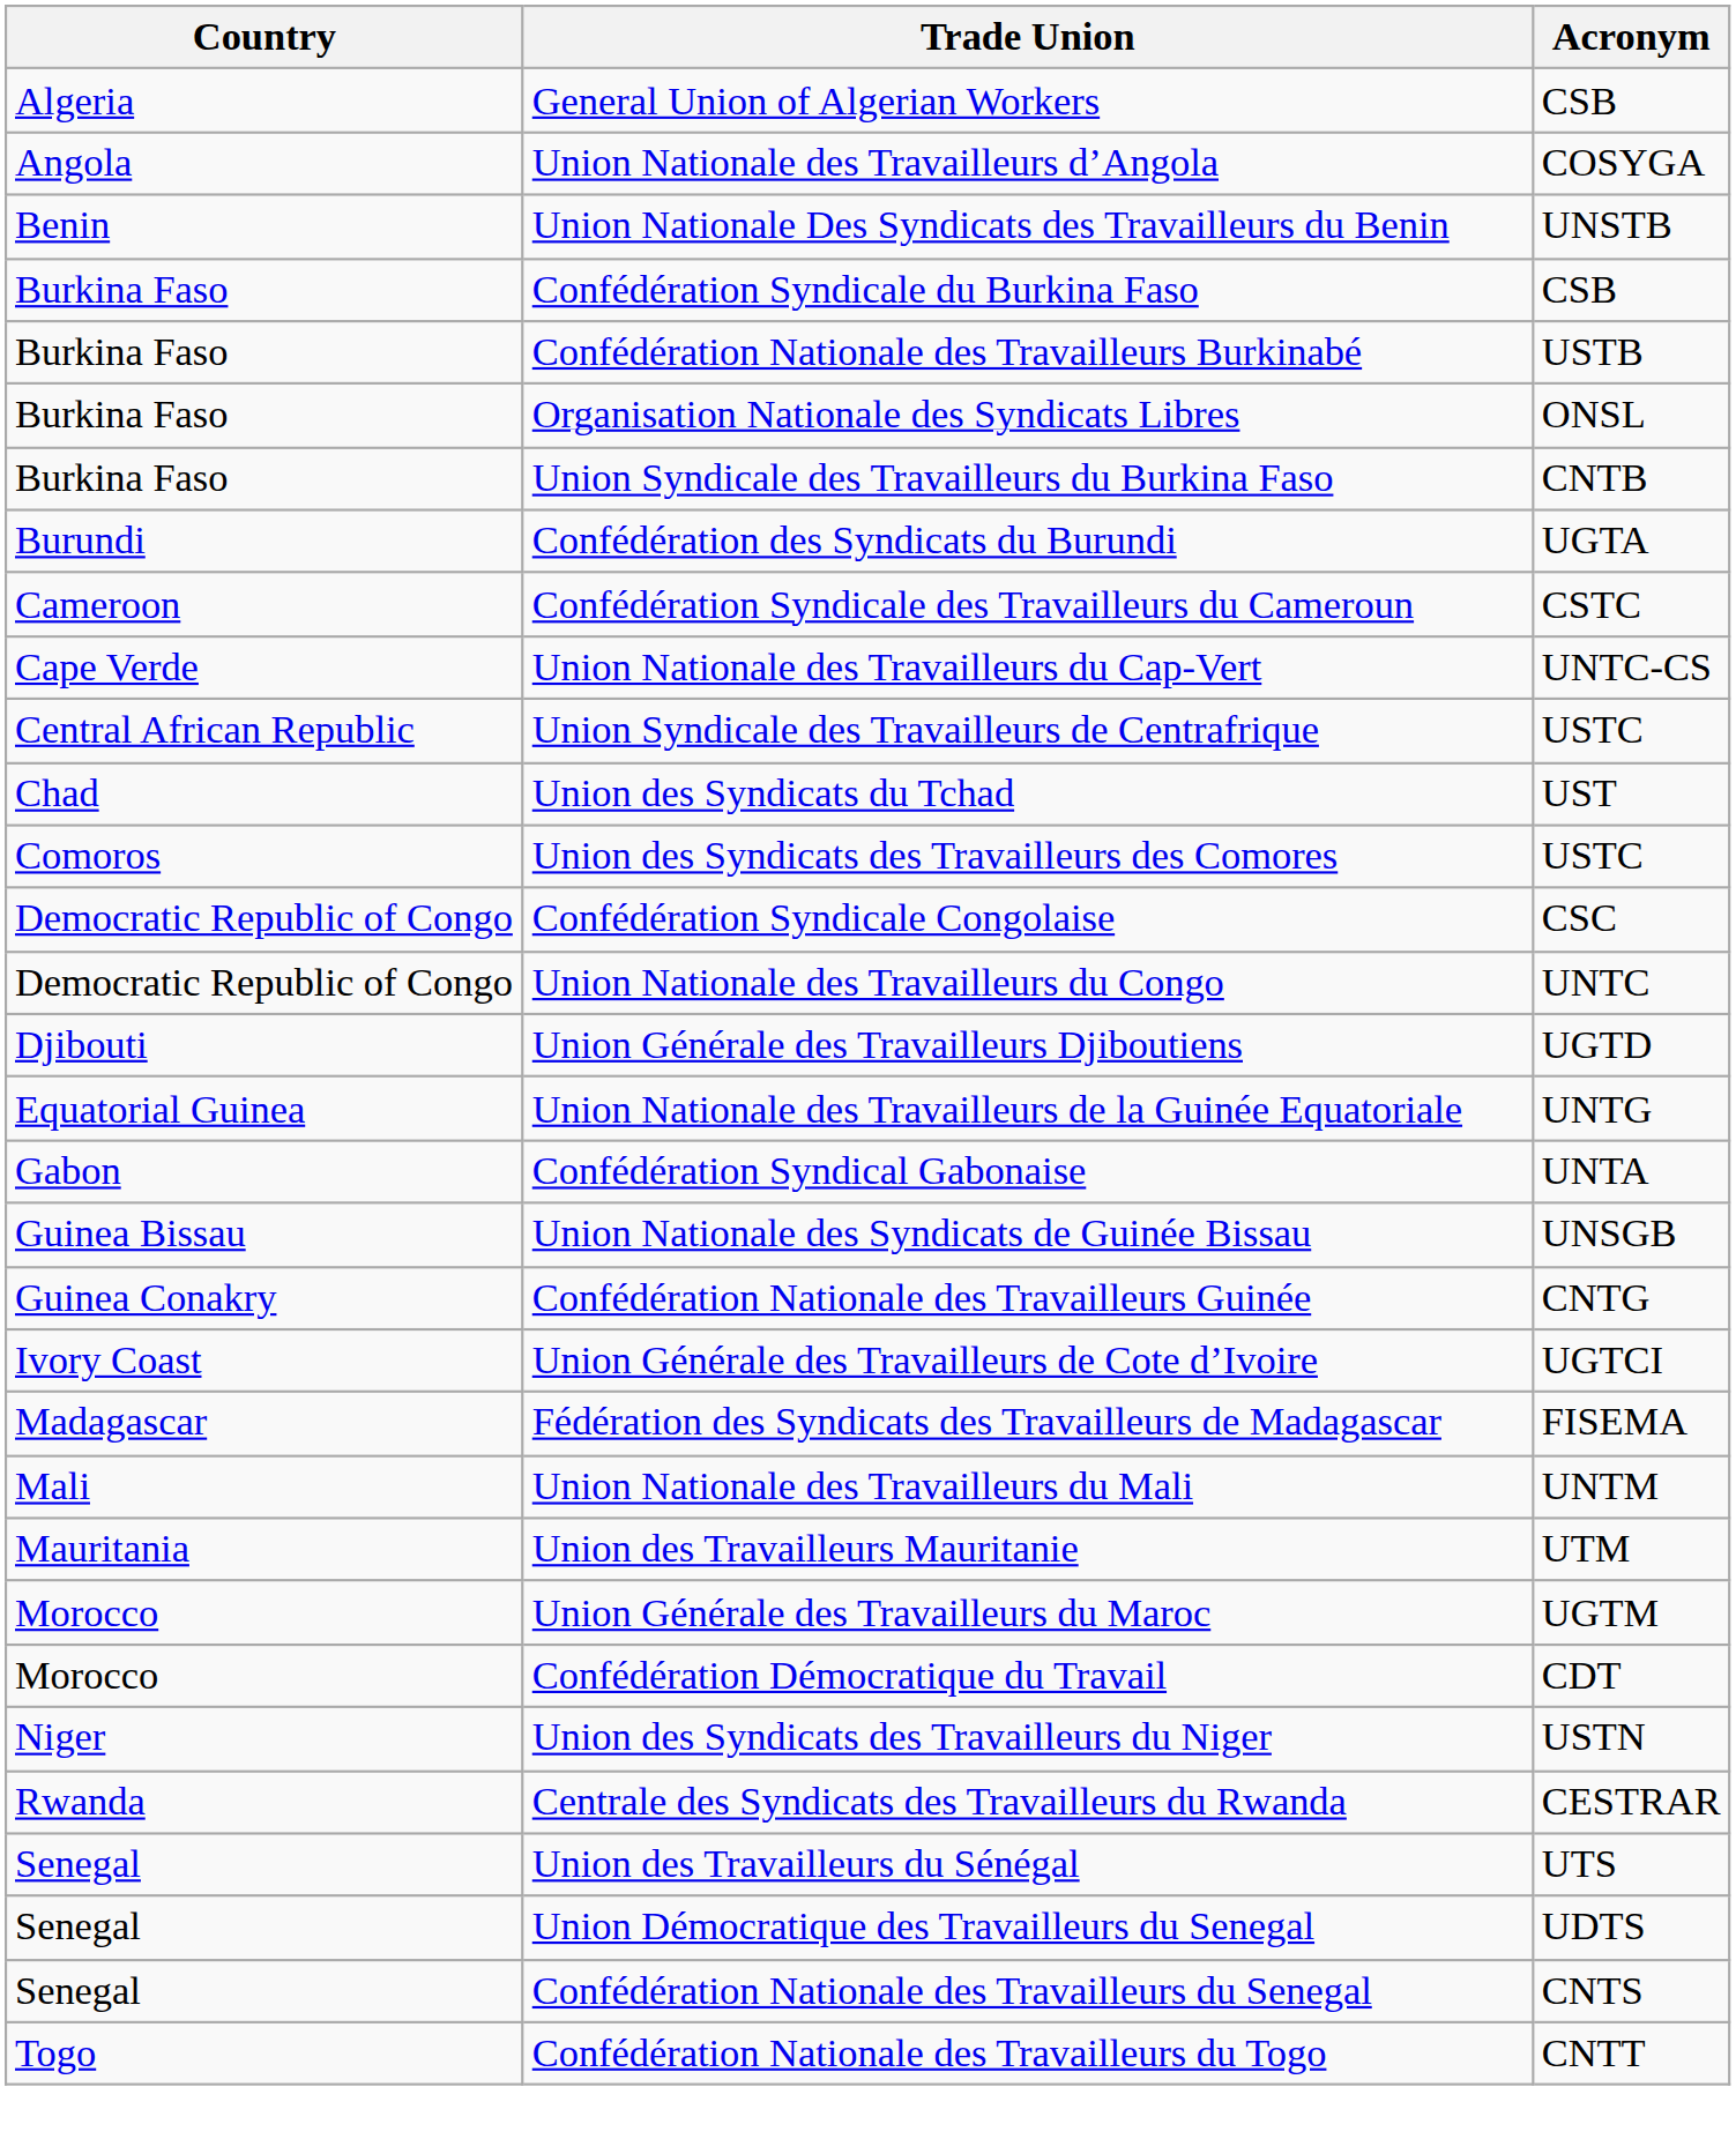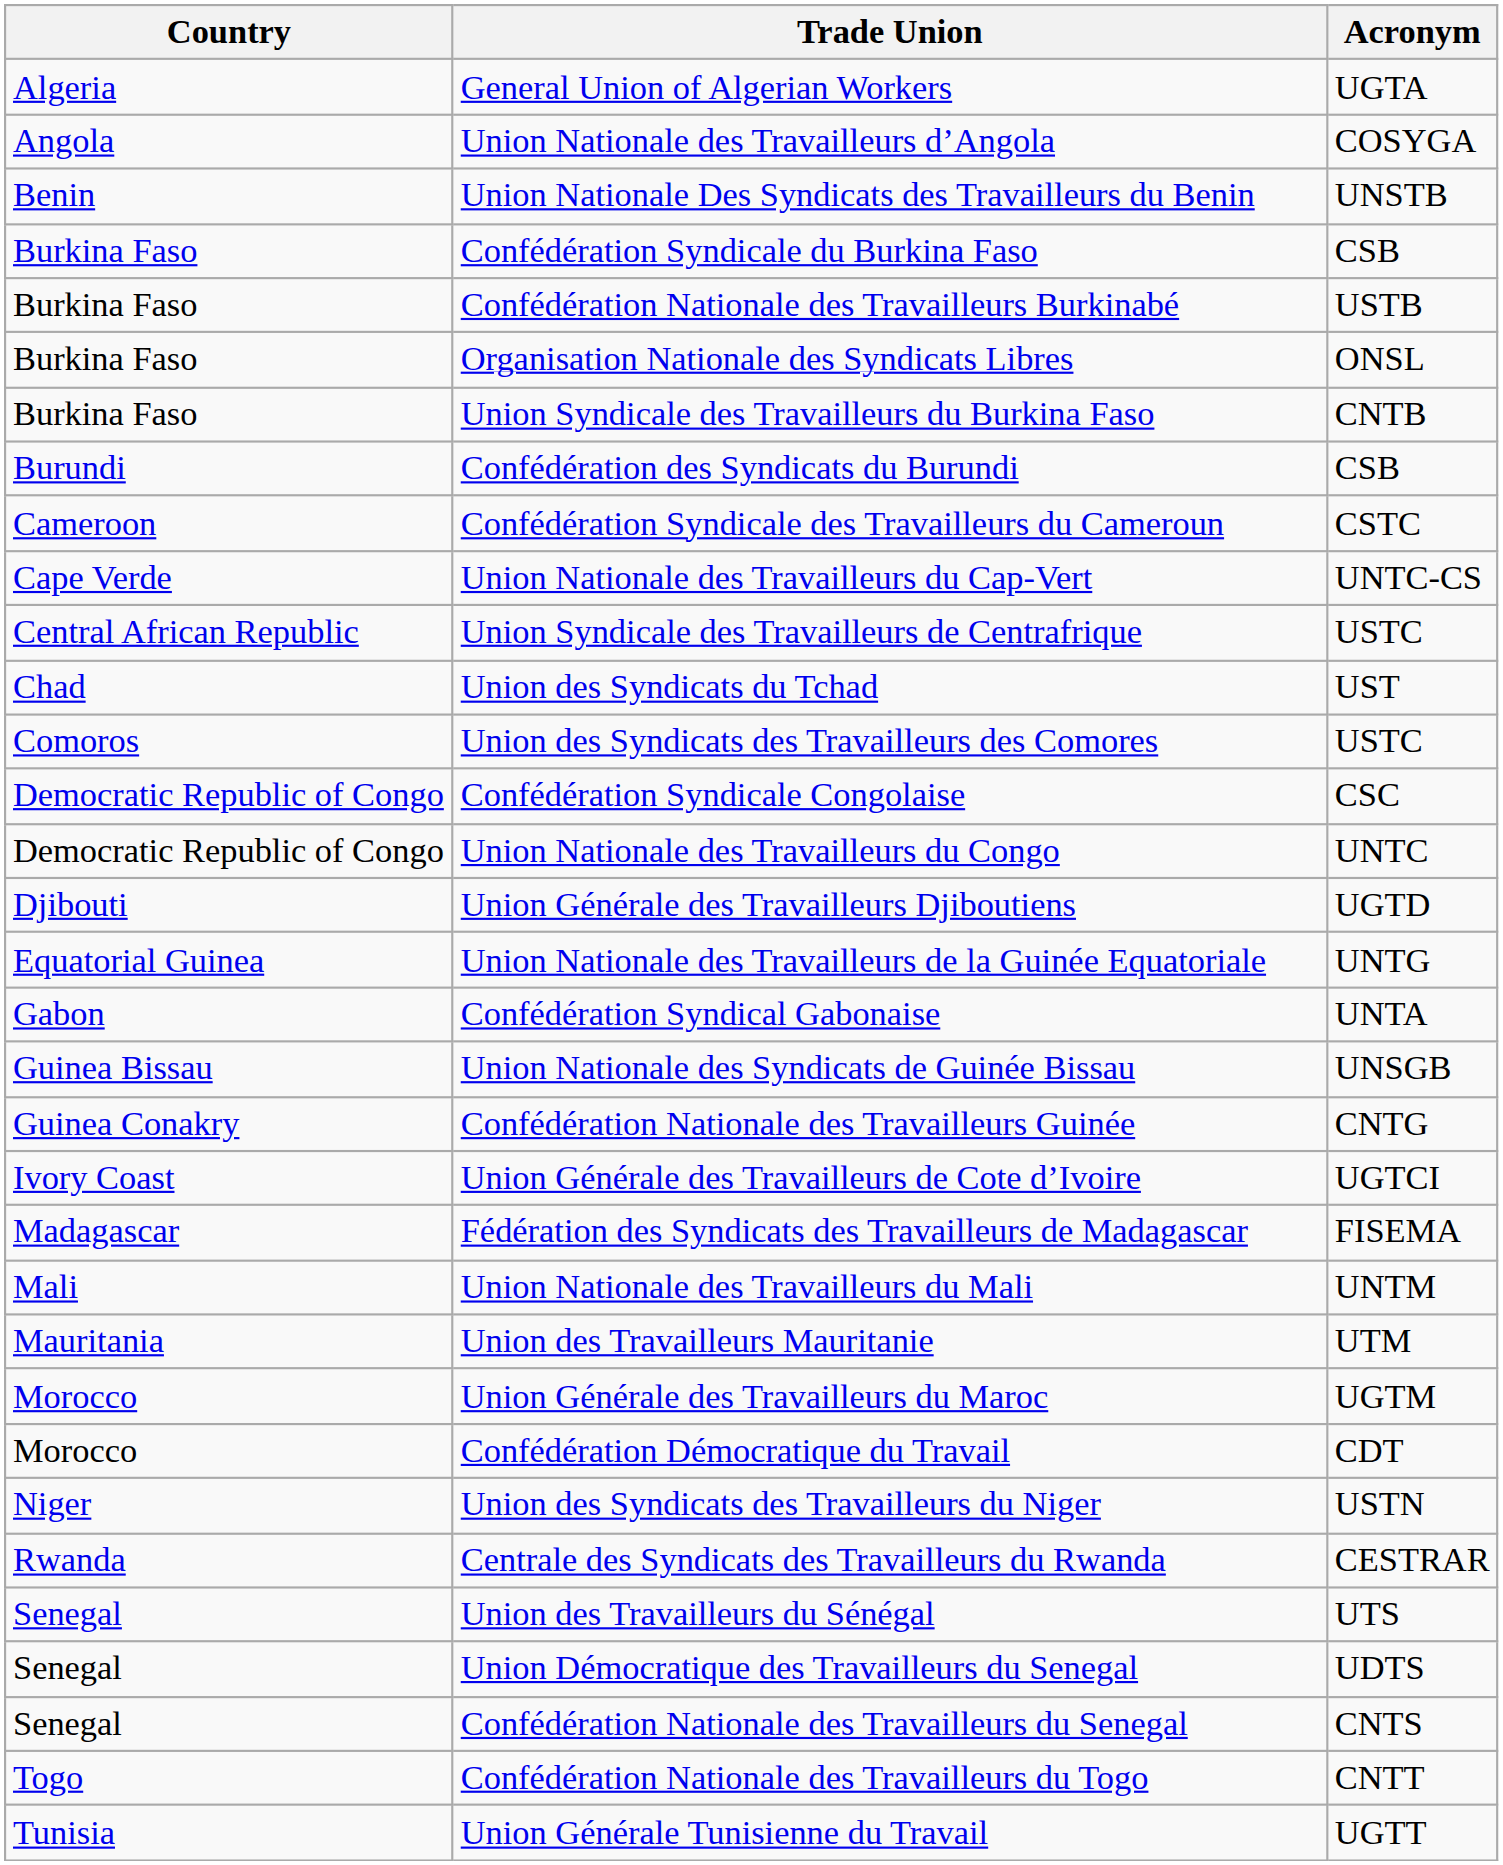General Union of Algerian Workers | Acronym: CSB -> UGTA
Confédération des Syndicats du Burundi | Acronym: UGTA -> CSB
+ row: Tunisia | Union Générale Tunisienne du Travail | UGTT
